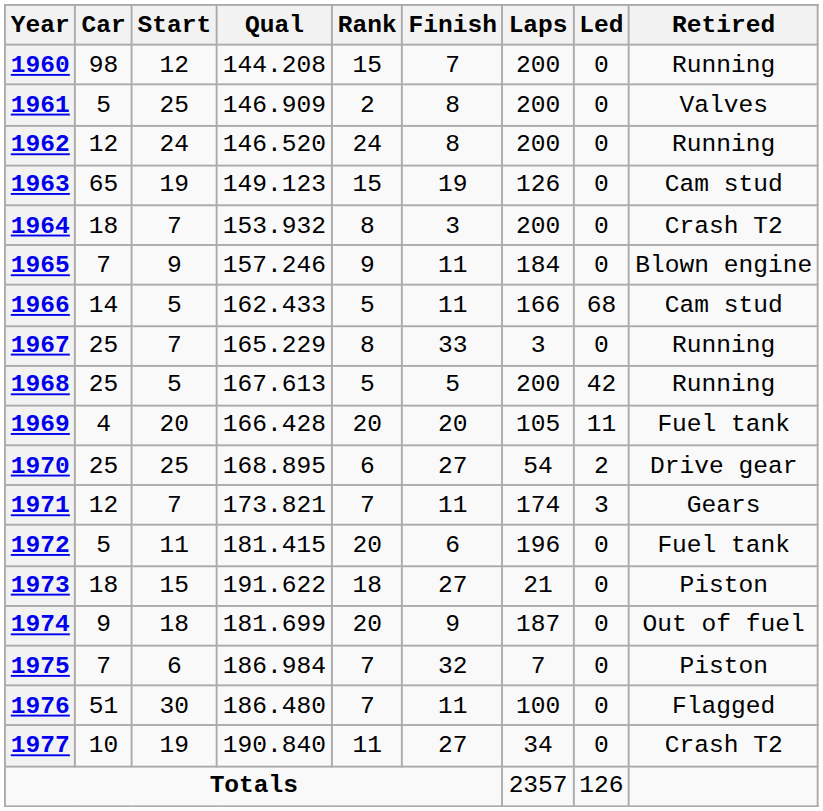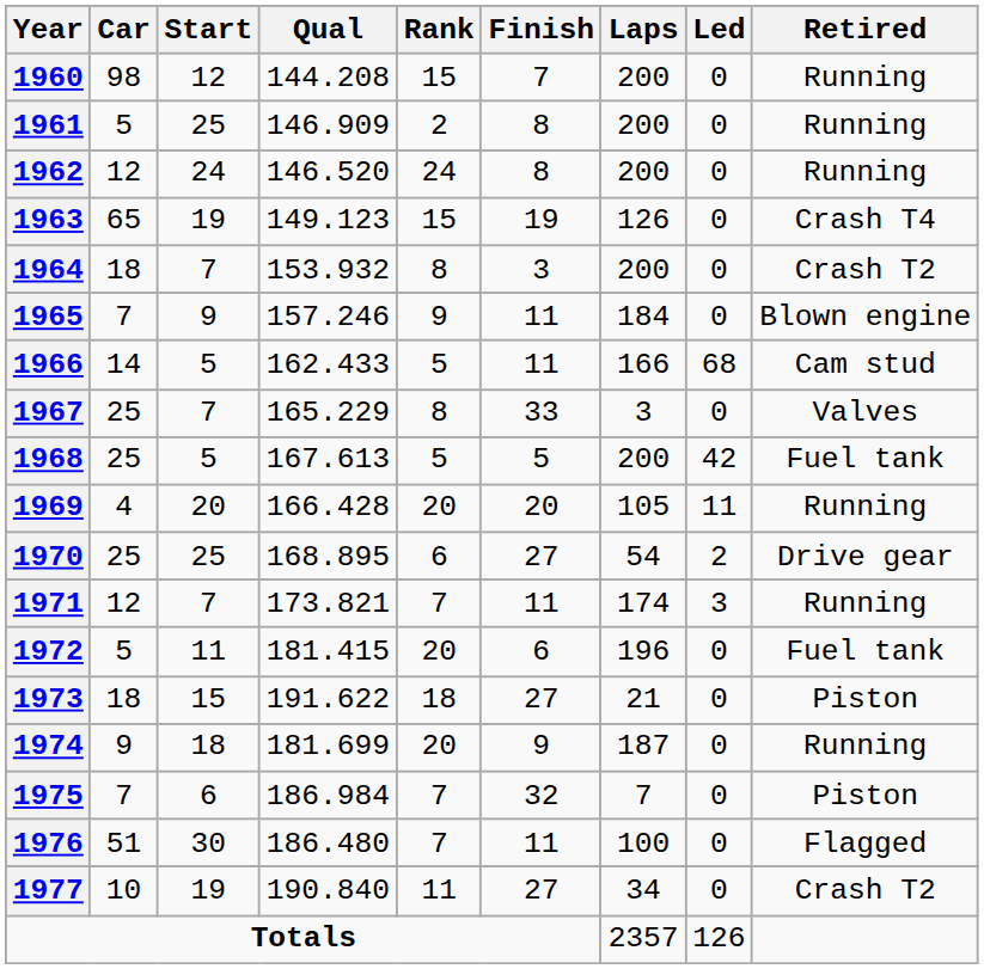1961 | Retired: Valves -> Running
1963 | Retired: Cam stud -> Crash T4
1967 | Retired: Running -> Valves
1968 | Retired: Running -> Fuel tank
1969 | Retired: Fuel tank -> Running
1971 | Retired: Gears -> Running
1974 | Retired: Out of fuel -> Running
